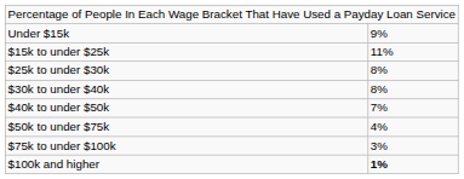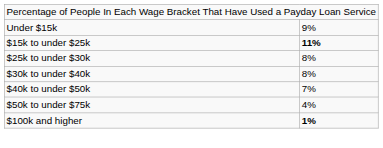$15k to under $25k | column 2: normal -> bold
- row: $75k to under $100k | 3%
